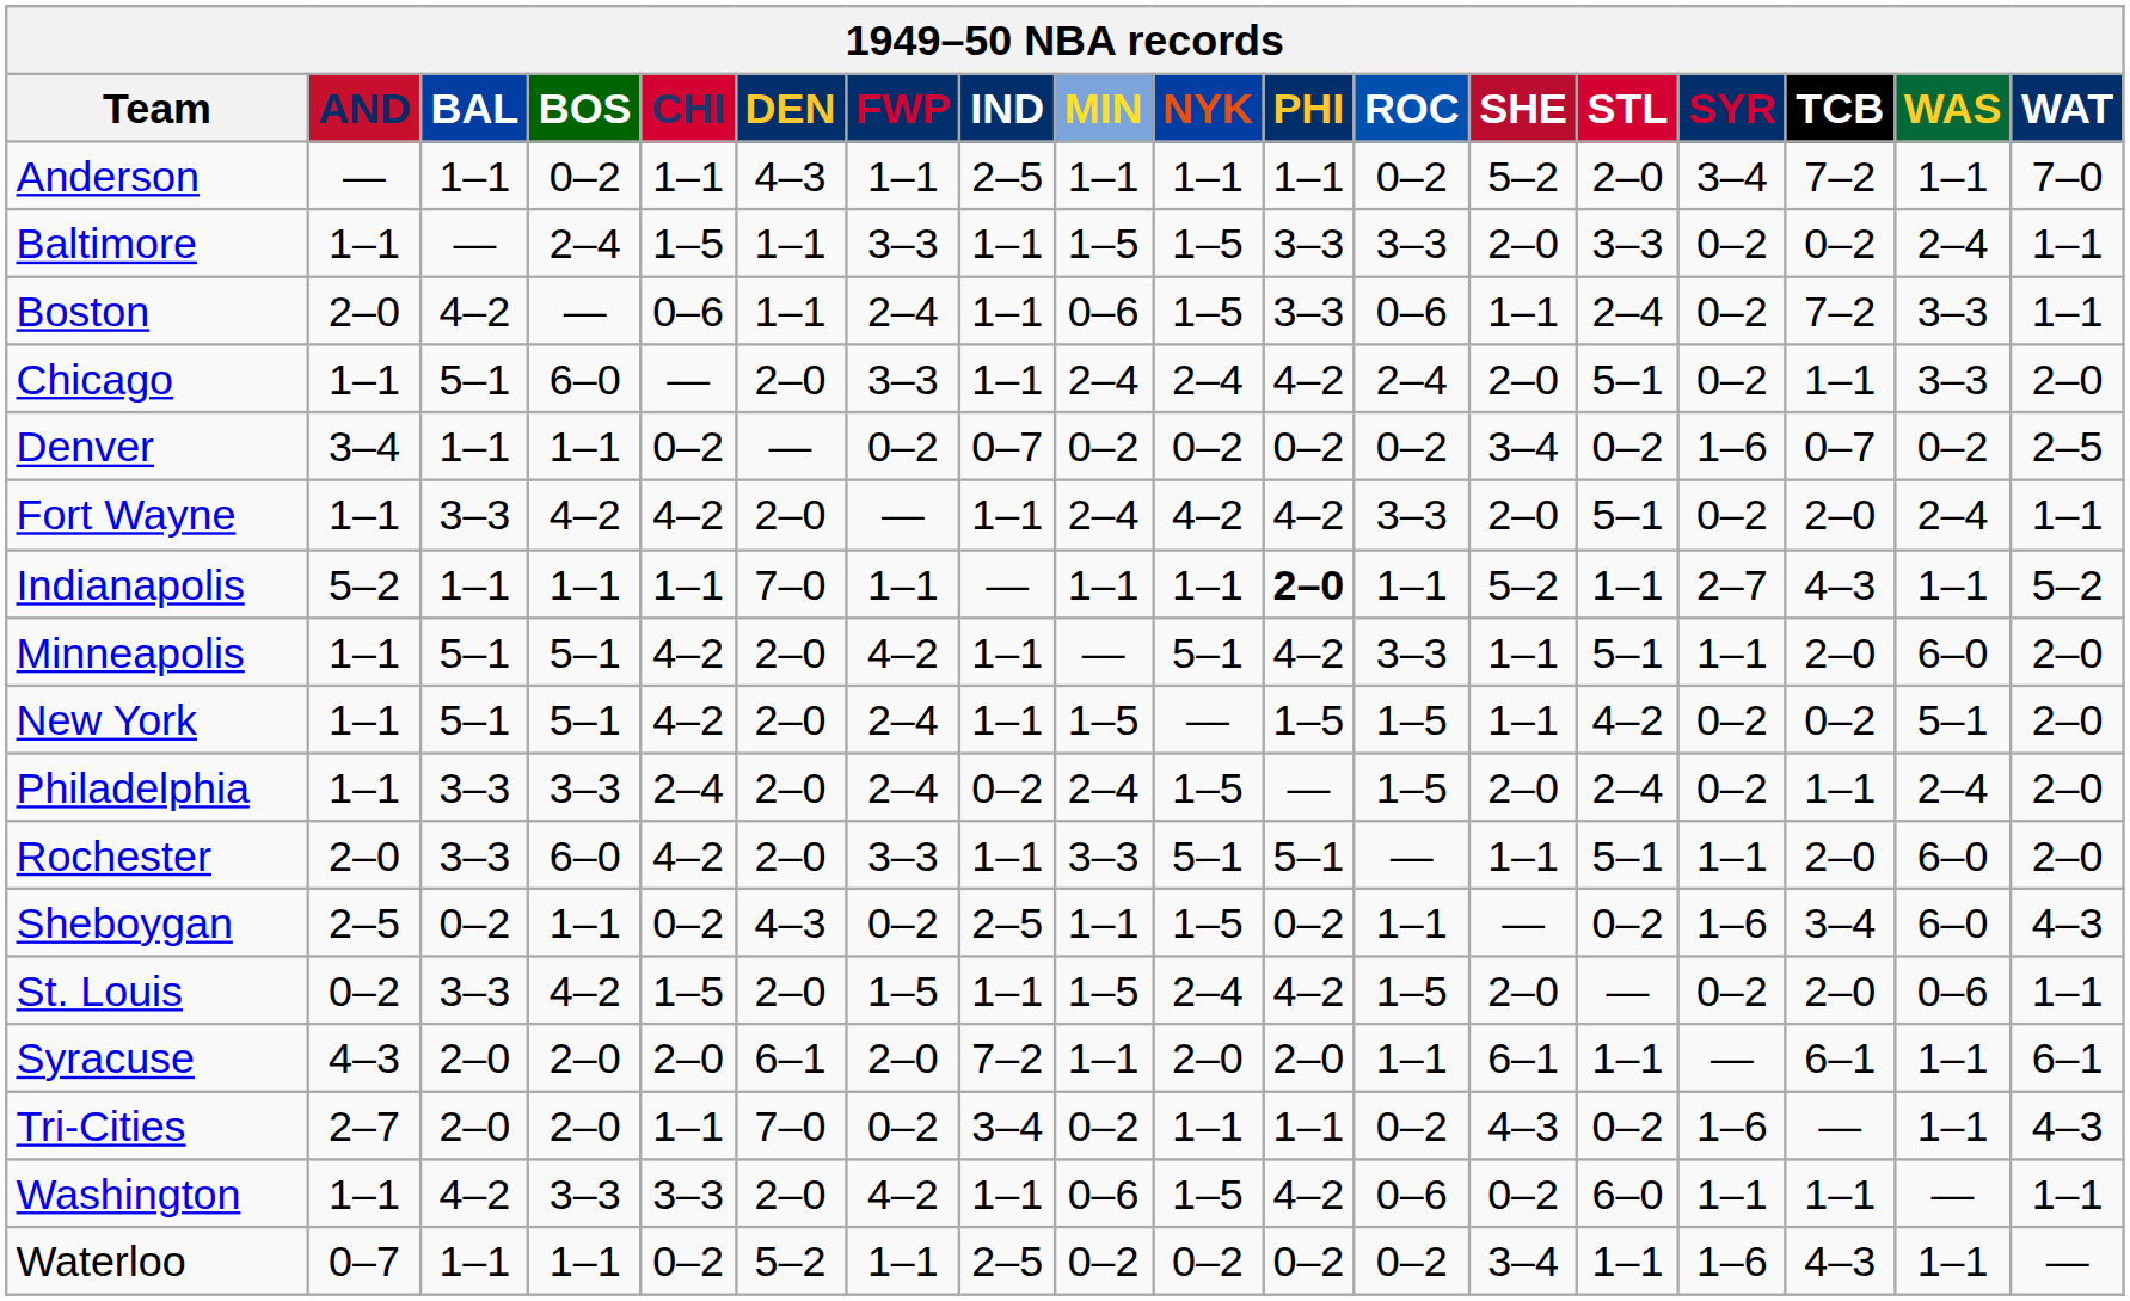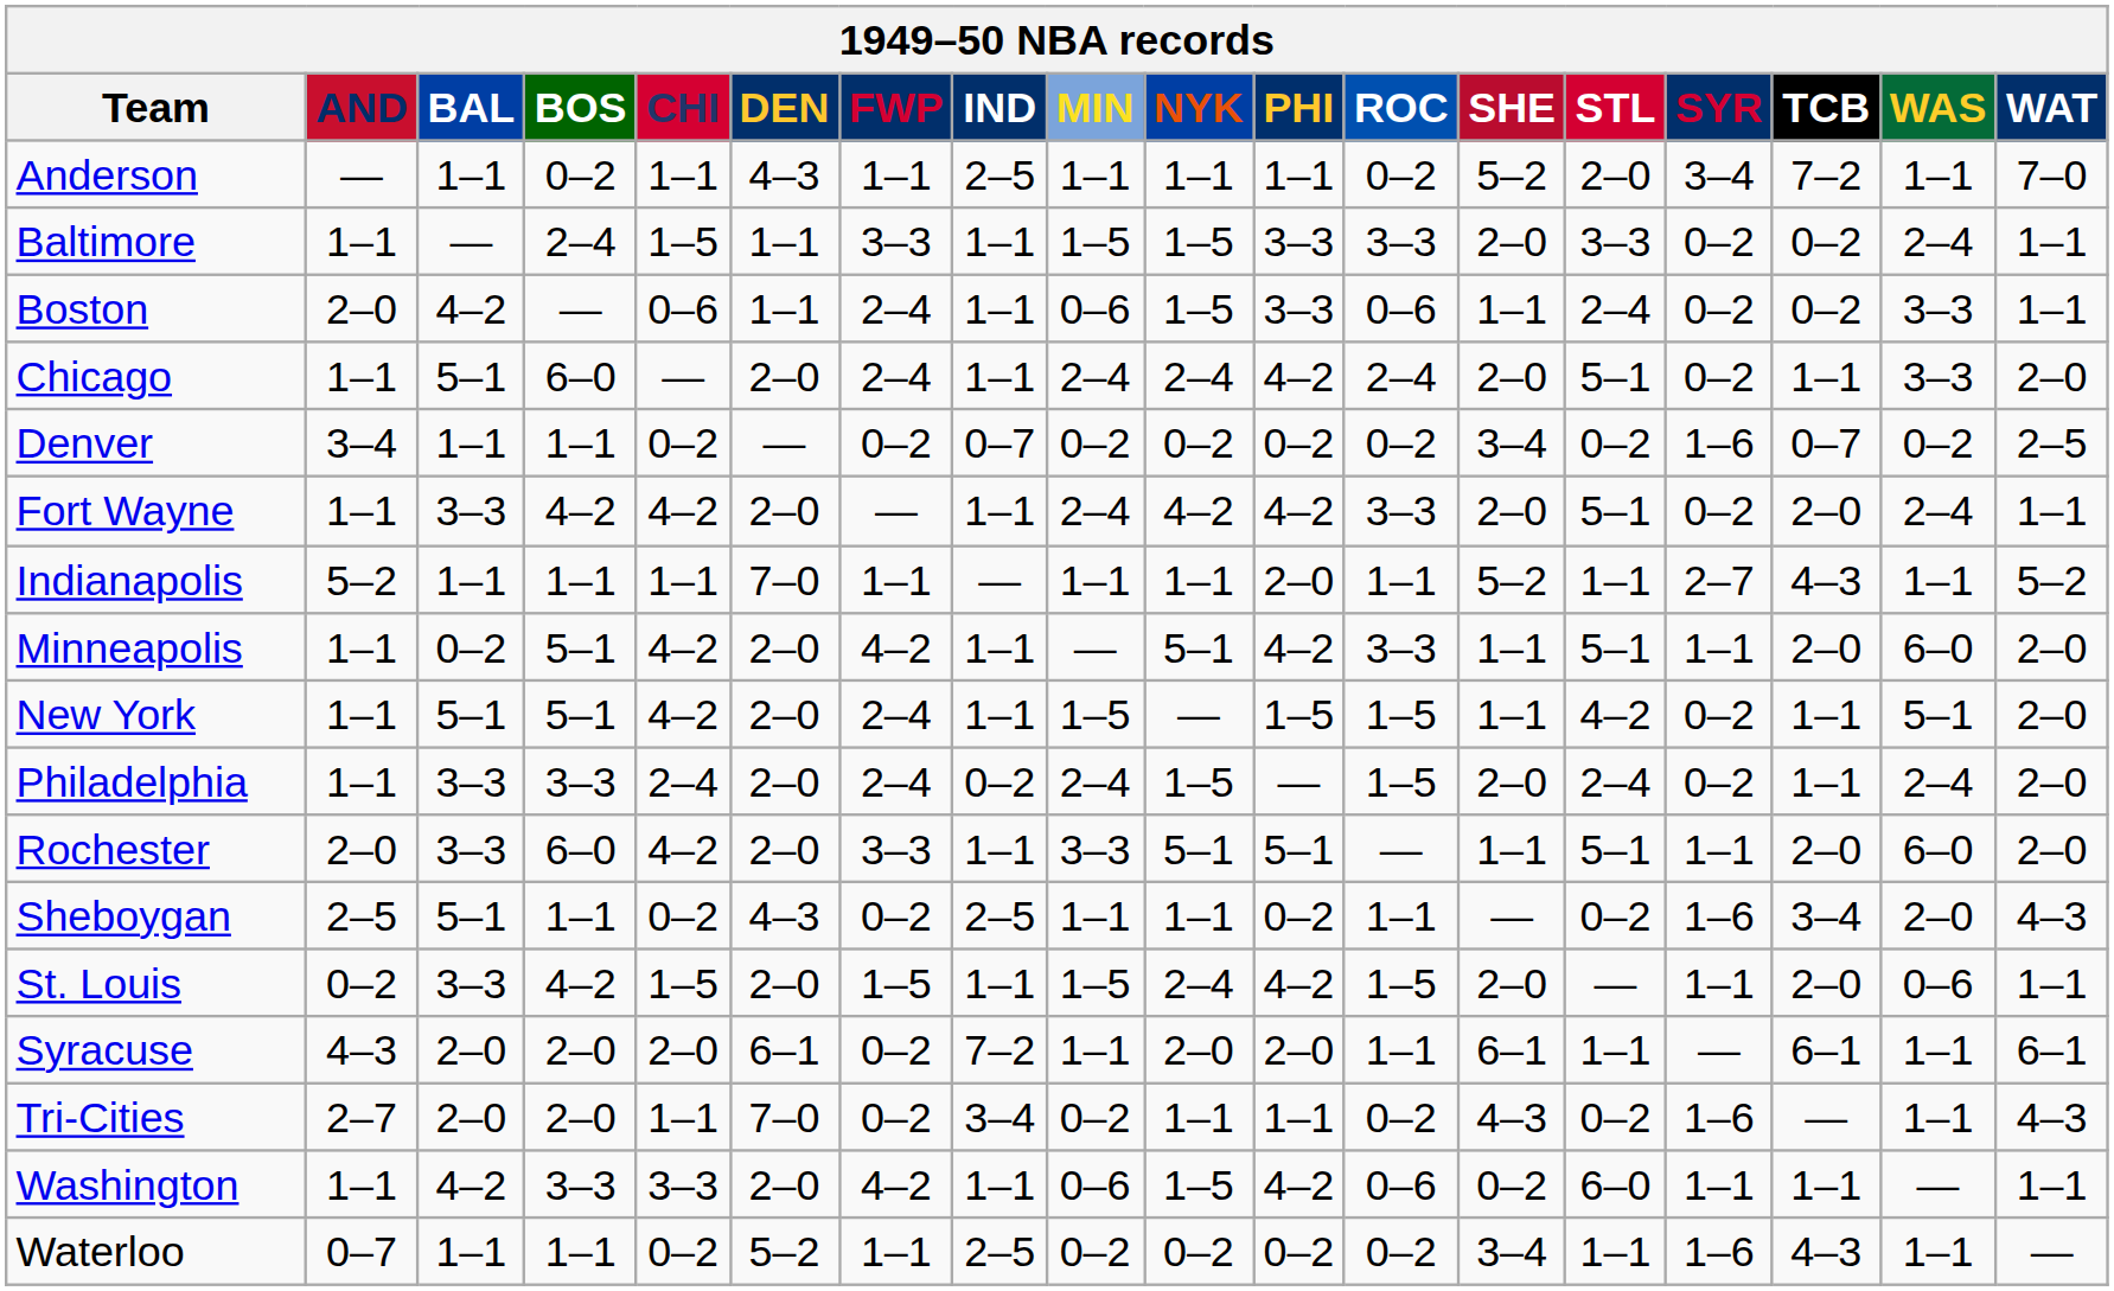Boston | TCB: 7–2 -> 0–2
Chicago | FWP: 3–3 -> 2–4
Indianapolis | PHI: bold -> normal
Minneapolis | BAL: 5–1 -> 0–2
New York | TCB: 0–2 -> 1–1
Sheboygan | BAL: 0–2 -> 5–1
Sheboygan | NYK: 1–5 -> 1–1
Sheboygan | WAS: 6–0 -> 2–0
St. Louis | SYR: 0–2 -> 1–1
Syracuse | FWP: 2–0 -> 0–2
